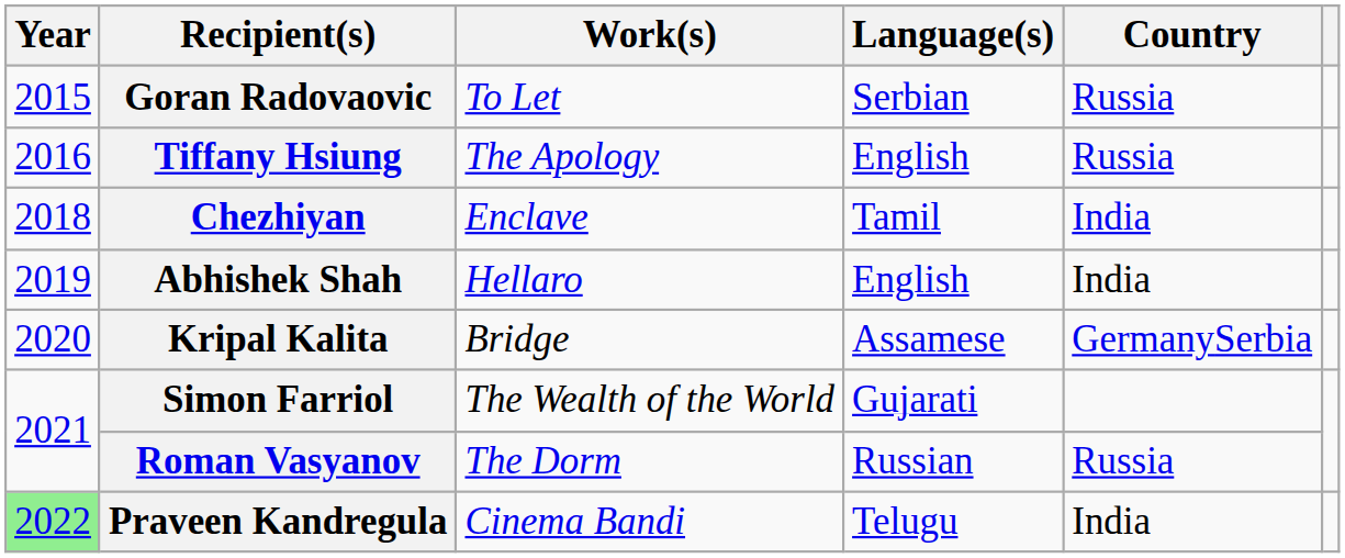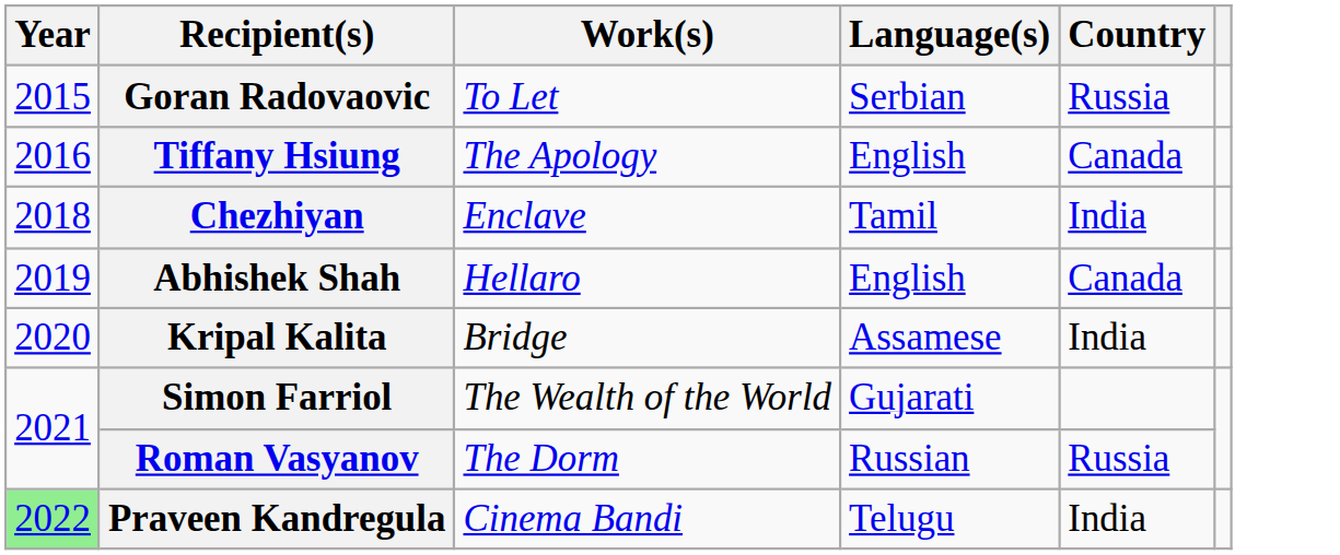Tiffany Hsiung | Country: Russia -> Canada
Abhishek Shah | Country: India -> Canada
Kripal Kalita | Country: GermanySerbia -> India
